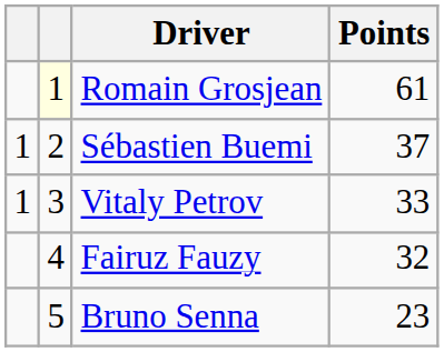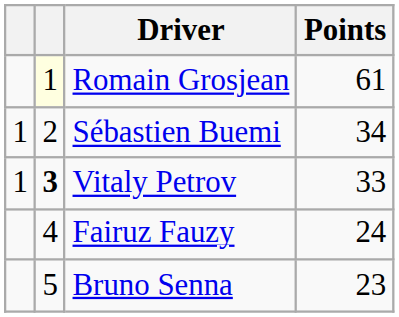Sébastien Buemi | Points: 37 -> 34
Vitaly Petrov | column 2: normal -> bold
Fairuz Fauzy | Points: 32 -> 24
